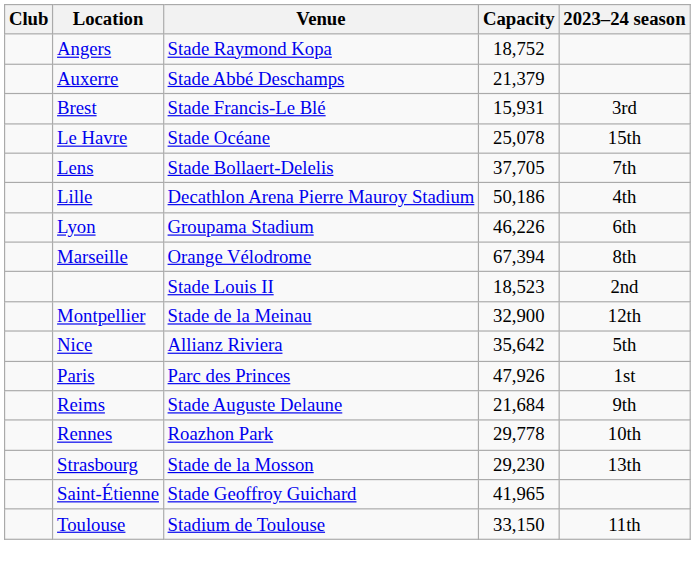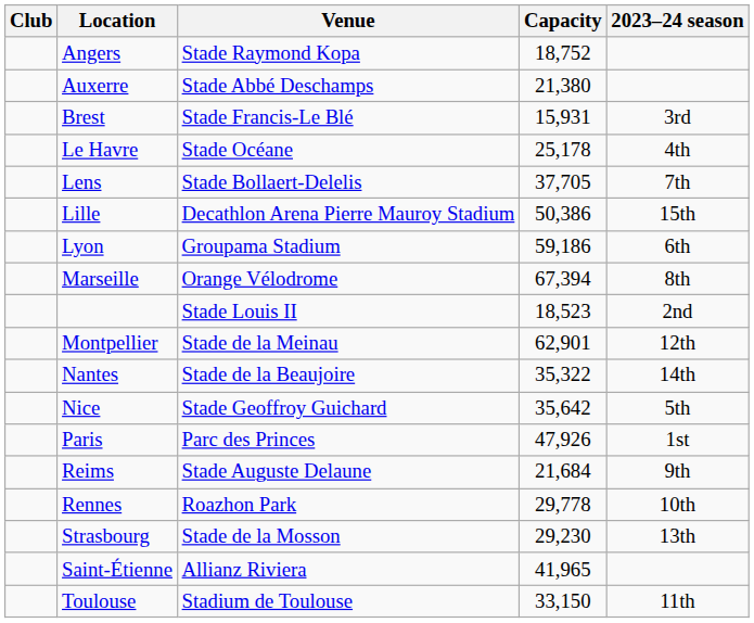Auxerre | Capacity: 21,379 -> 21,380
Le Havre | Capacity: 25,078 -> 25,178
Le Havre | 2023–24 season: 15th -> 4th
Lille | Capacity: 50,186 -> 50,386
Lille | 2023–24 season: 4th -> 15th
Lyon | Capacity: 46,226 -> 59,186
Montpellier | Capacity: 32,900 -> 62,901
+ row: Nantes | Stade de la Beaujoire | 35,322 | 14th
Nice | Venue: Allianz Riviera -> Stade Geoffroy Guichard
Saint-Étienne | Venue: Stade Geoffroy Guichard -> Allianz Riviera
